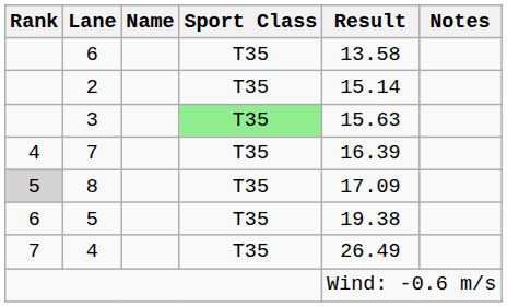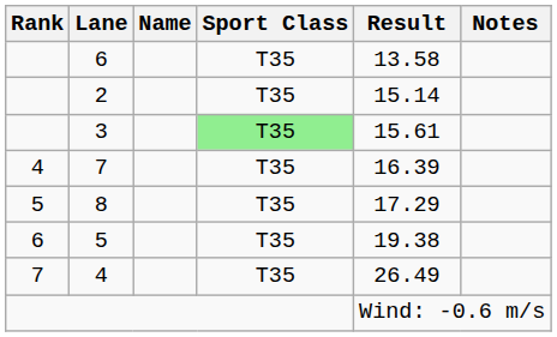3 | Result: 15.63 -> 15.61
8 | Rank: lightgrey background -> no background
8 | Result: 17.09 -> 17.29
